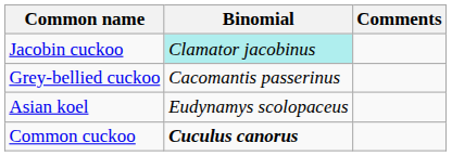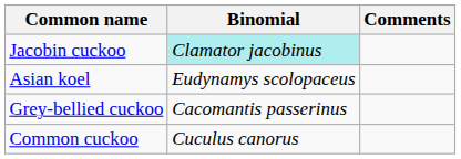rows swapped: Asian koel <-> Grey-bellied cuckoo
Common cuckoo | Binomial: bold -> normal
